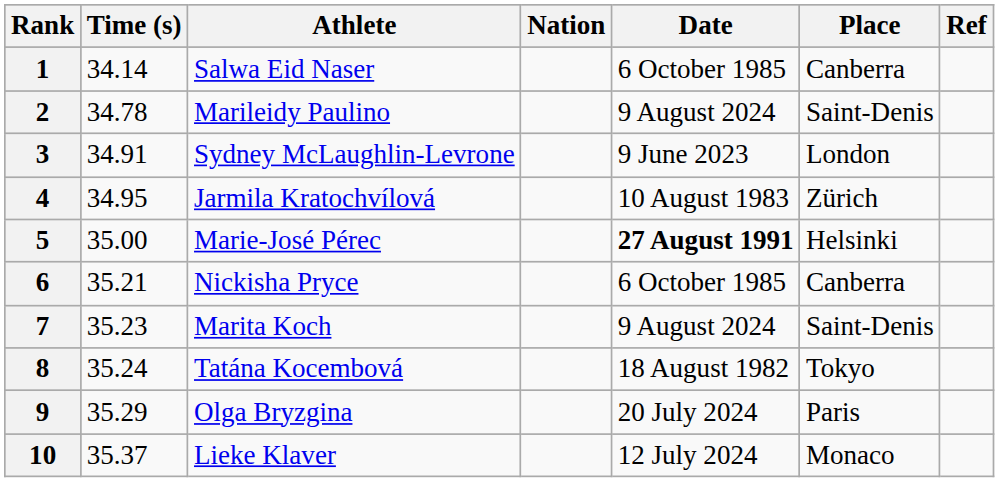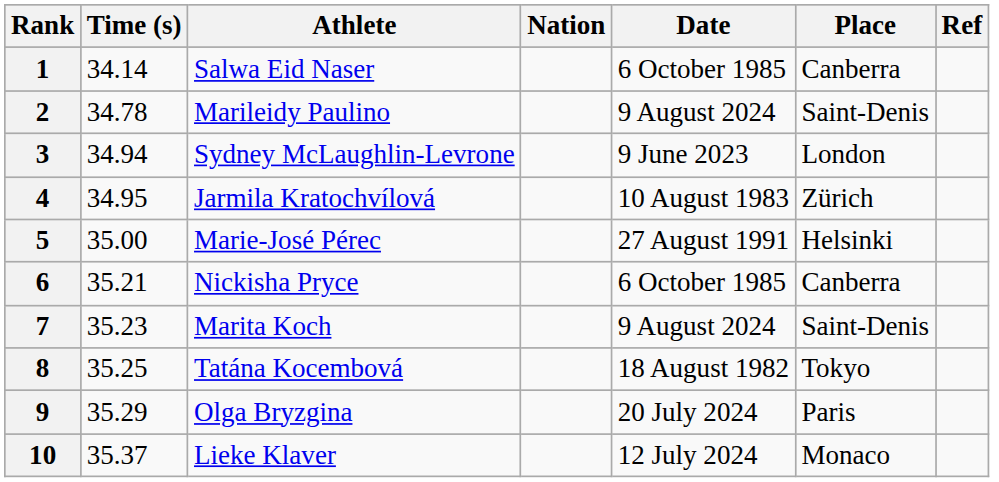3 | Time (s): 34.91 -> 34.94
5 | Date: bold -> normal
8 | Time (s): 35.24 -> 35.25
